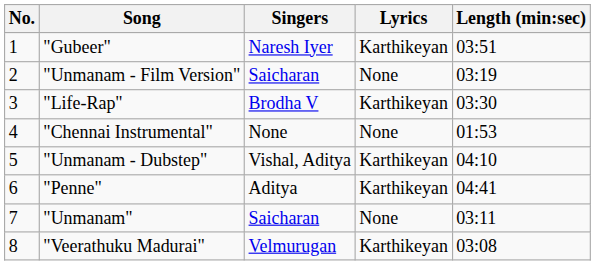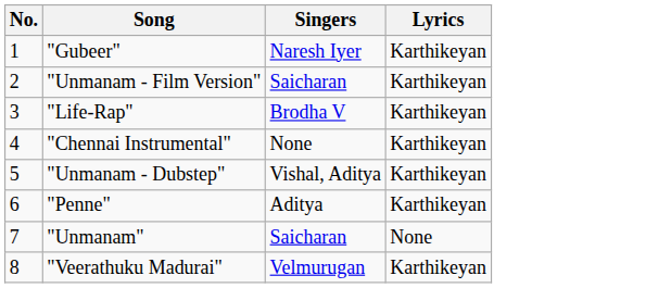- column: Length (min:sec) | 03:51 | 03:19 | 03:30 | 01:53 | 04:10 | 04:41 | 03:11 | 03:08
"Unmanam - Film Version" | Lyrics: None -> Karthikeyan
"Chennai Instrumental" | Lyrics: None -> Karthikeyan
